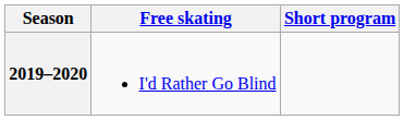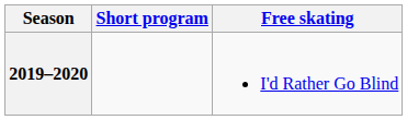columns swapped: Short program <-> Free skating
